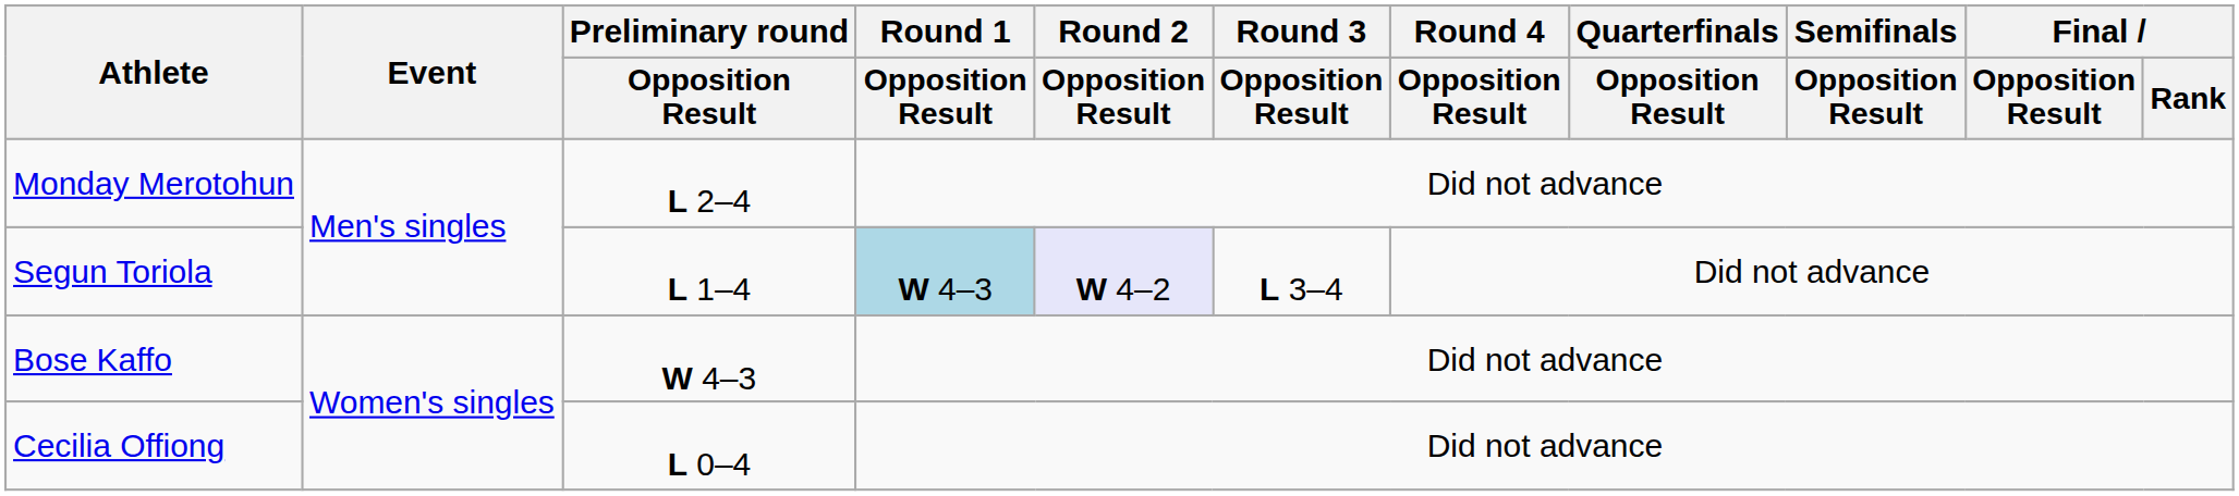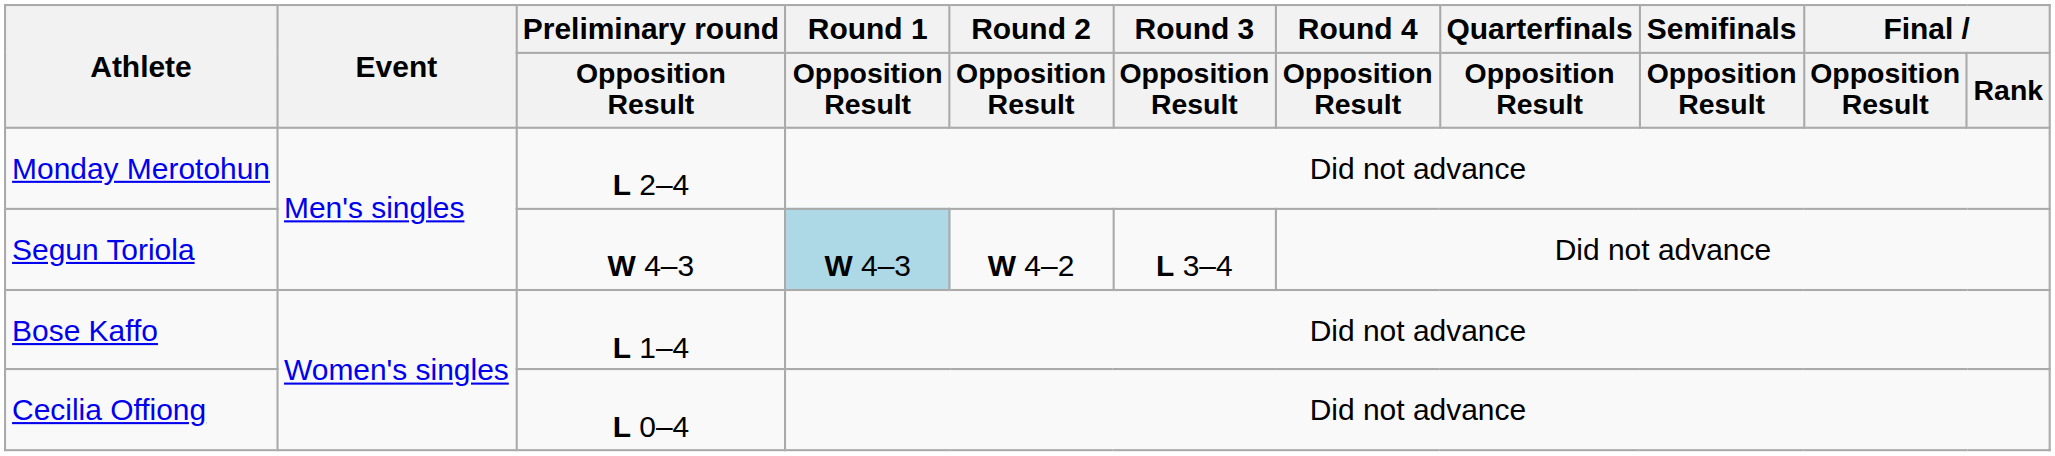Segun Toriola | Preliminary round / Opposition Result: L 1–4 -> W 4–3
Segun Toriola | Round 2 / Opposition Result: lavender background -> no background
Bose Kaffo | Preliminary round / Opposition Result: W 4–3 -> L 1–4
